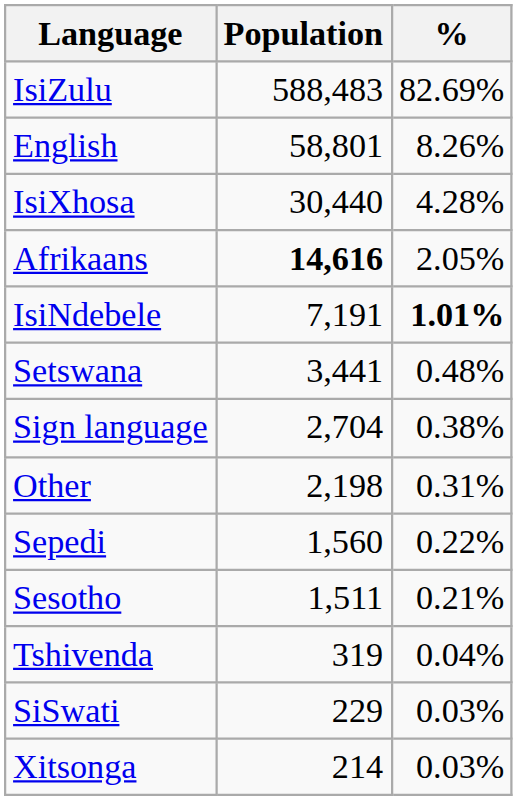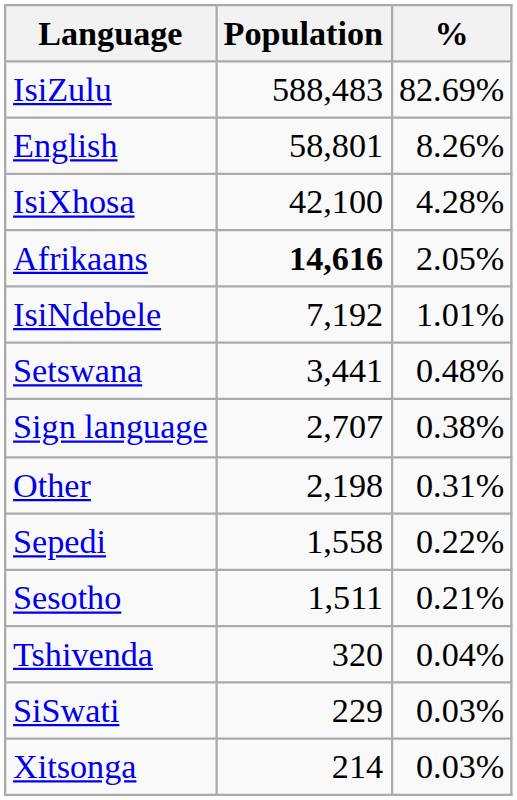IsiXhosa | Population: 30,440 -> 42,100
IsiNdebele | Population: 7,191 -> 7,192
IsiNdebele | %: bold -> normal
Sign language | Population: 2,704 -> 2,707
Sepedi | Population: 1,560 -> 1,558
Tshivenda | Population: 319 -> 320
